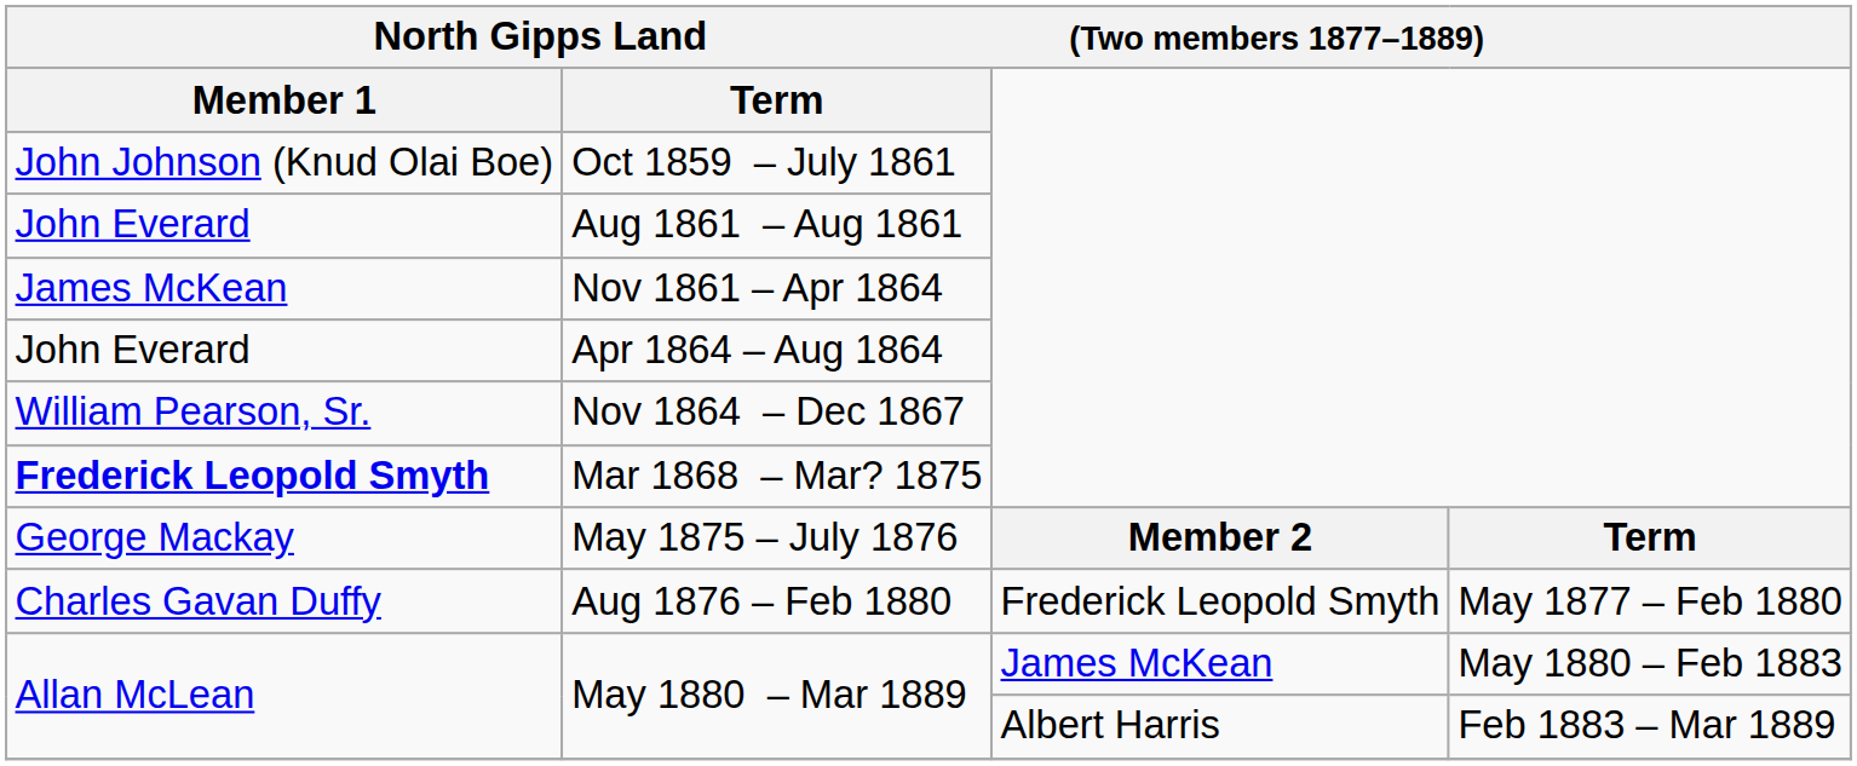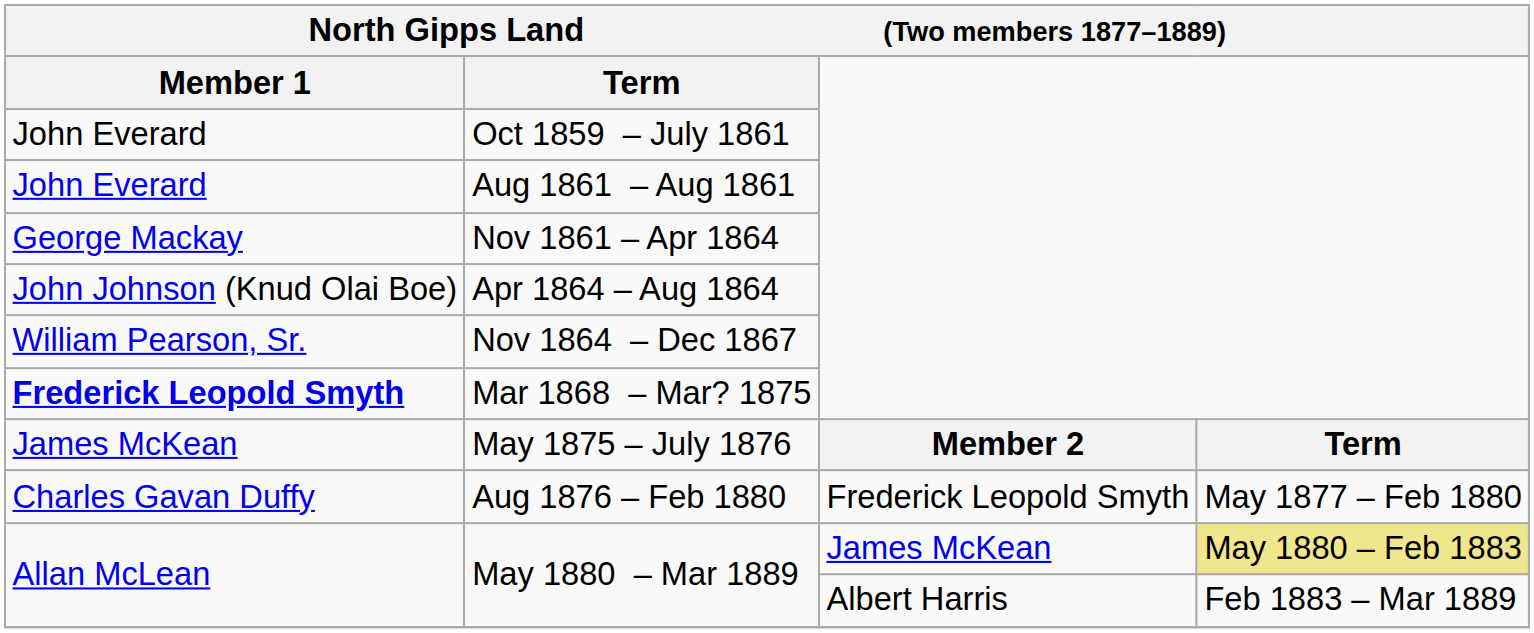Oct 1859 – July 1861 | Member 1: John Johnson (Knud Olai Boe) -> John Everard
Nov 1861 – Apr 1864 | Member 1: James McKean -> George Mackay
Apr 1864 – Aug 1864 | Member 1: John Everard -> John Johnson (Knud Olai Boe)
May 1875 – July 1876 | Member 1: George Mackay -> James McKean
May 1880 – Mar 1889 / James McKean | column 4: no background -> khaki background
